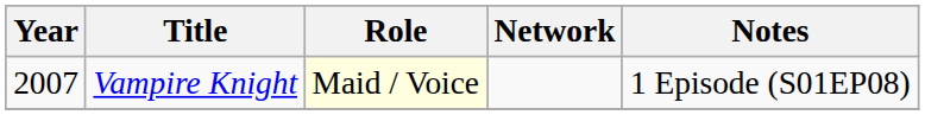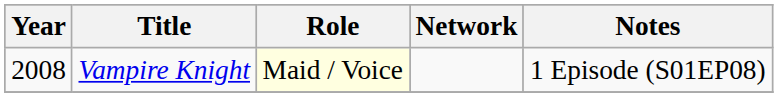Vampire Knight | Year: 2007 -> 2008
